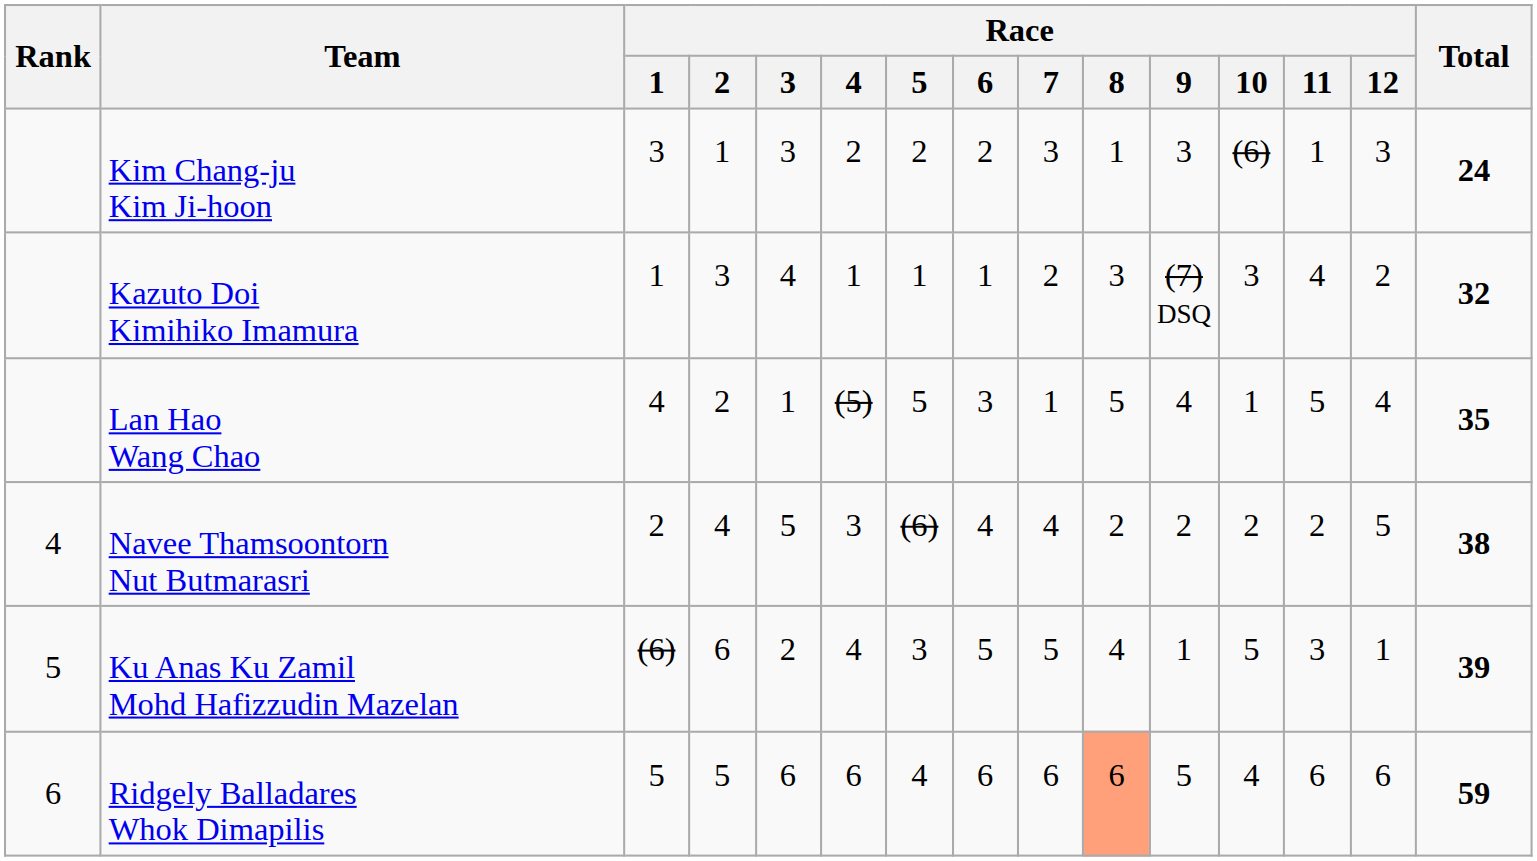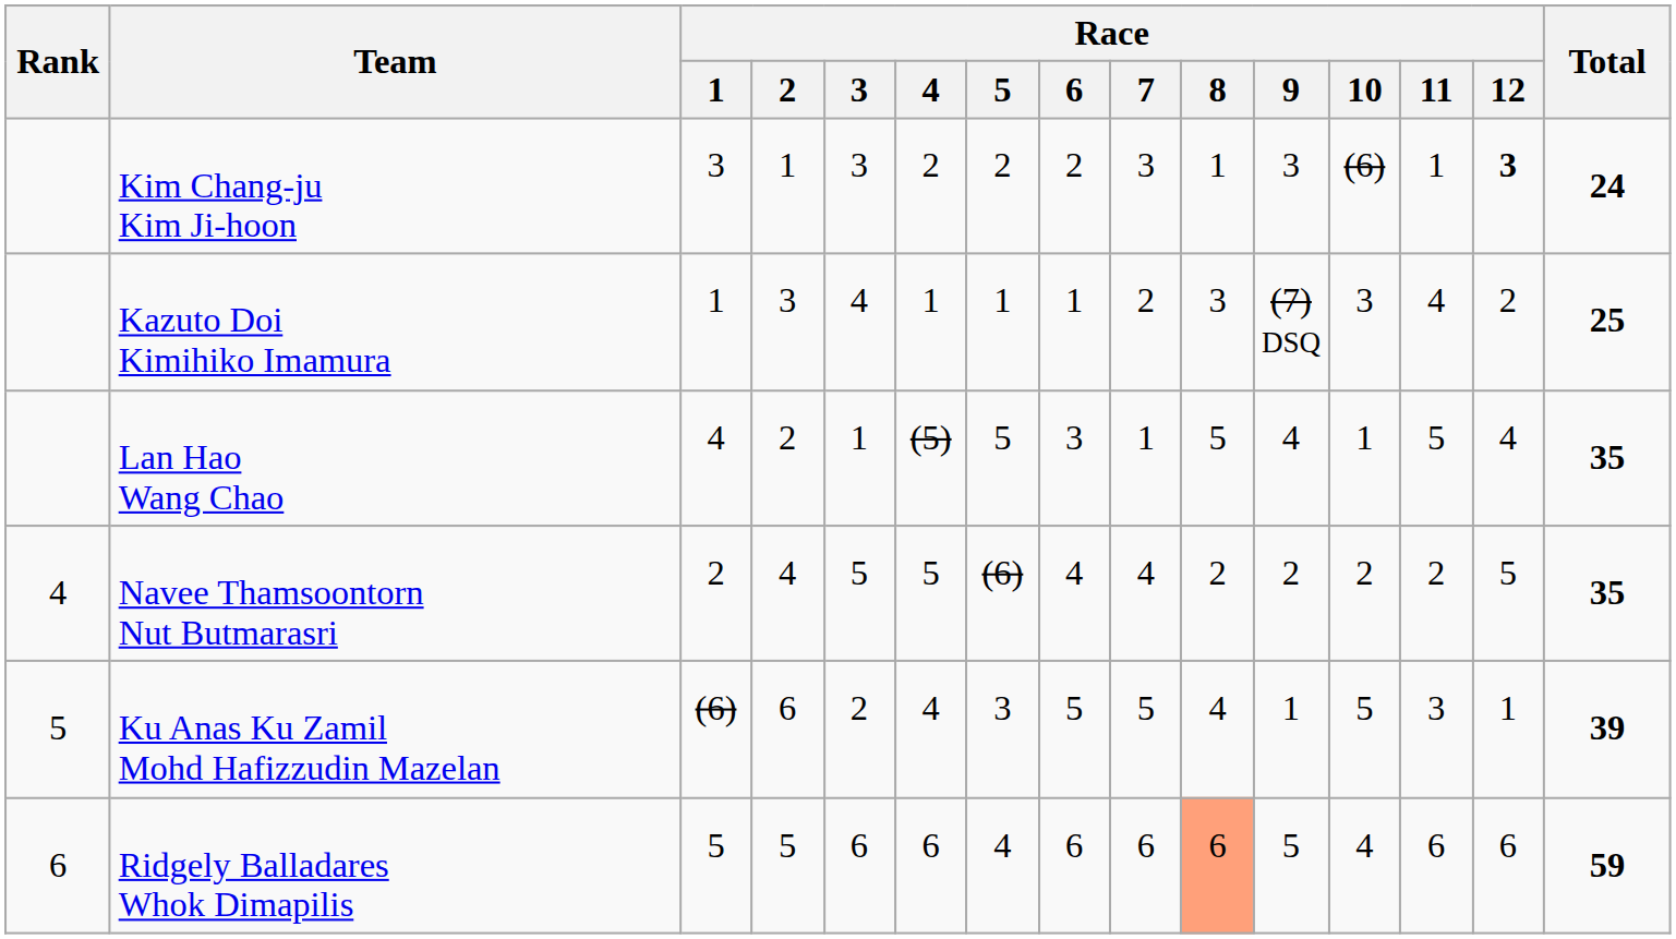Kim Chang-ju Kim Ji-hoon | Race / 12: normal -> bold
Kazuto Doi Kimihiko Imamura | Total: 32 -> 25
Navee Thamsoontorn Nut Butmarasri | Race / 4: 3 -> 5
Navee Thamsoontorn Nut Butmarasri | Total: 38 -> 35
